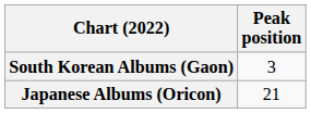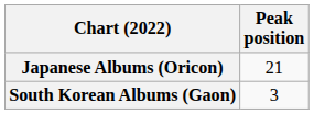rows swapped: Japanese Albums (Oricon) <-> South Korean Albums (Gaon)
